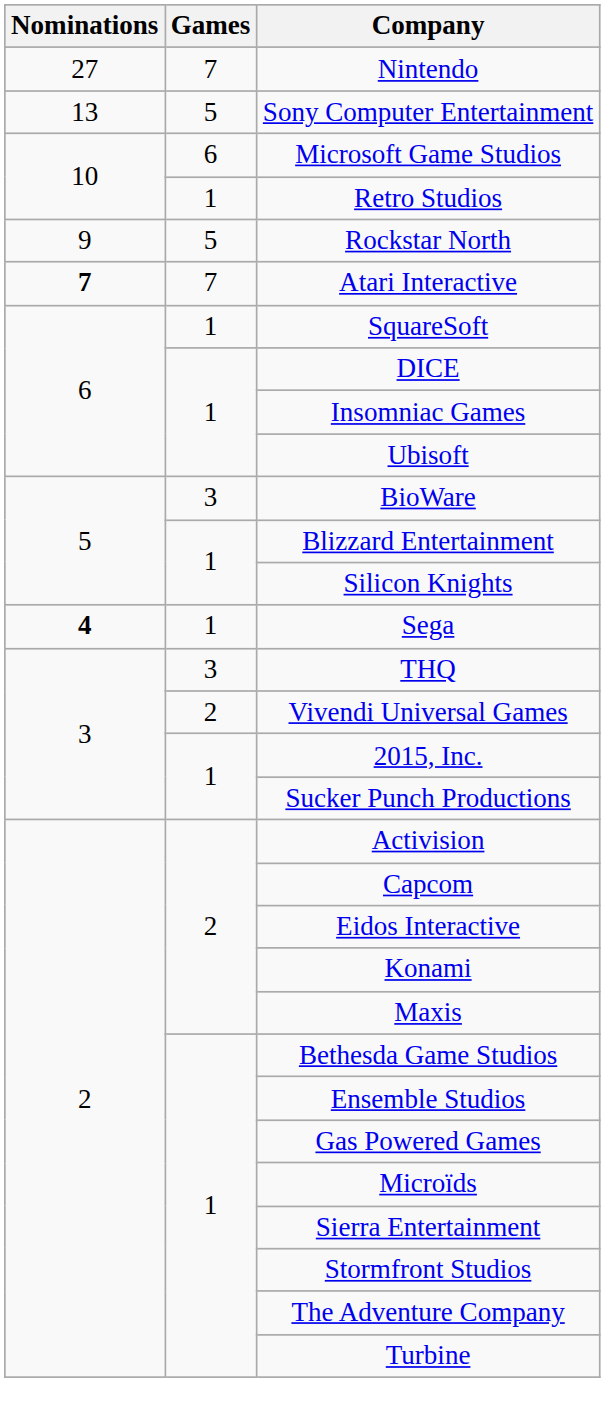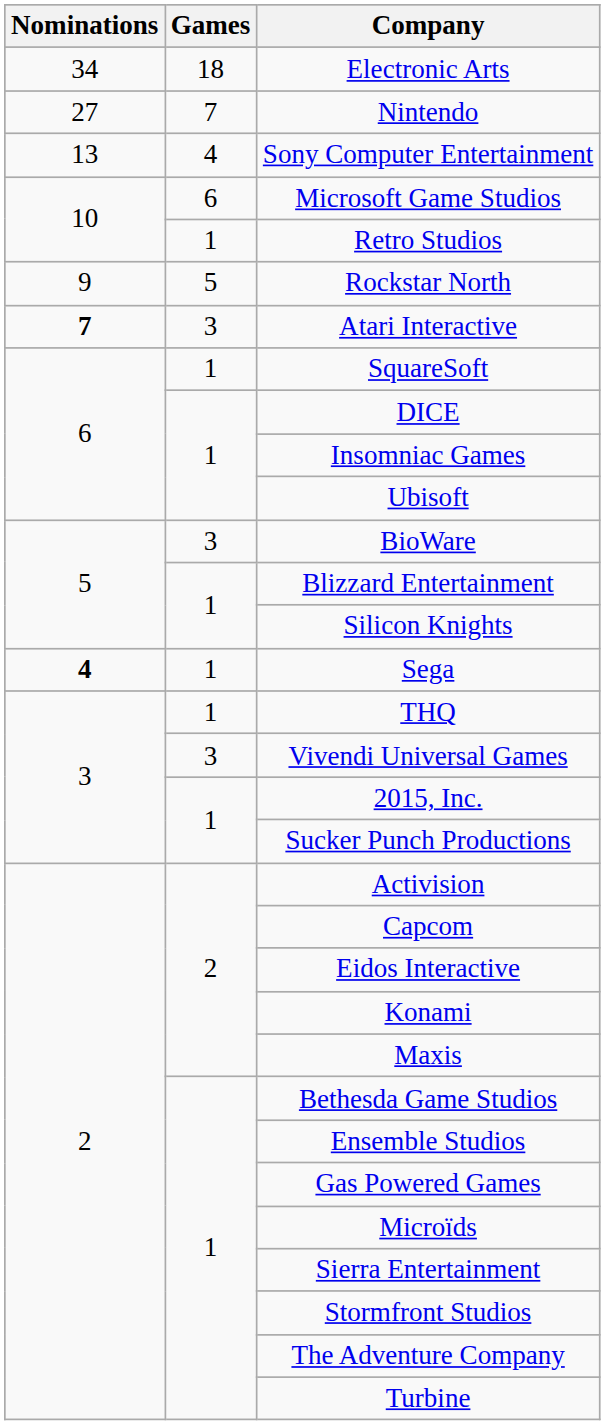+ row: 34 | 18 | Electronic Arts
Sony Computer Entertainment | Games: 5 -> 4
Atari Interactive | Games: 7 -> 3
THQ | Games: 3 -> 1
Vivendi Universal Games | Games: 2 -> 3
